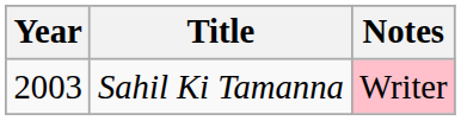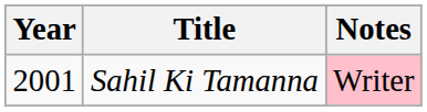Sahil Ki Tamanna | Year: 2003 -> 2001
